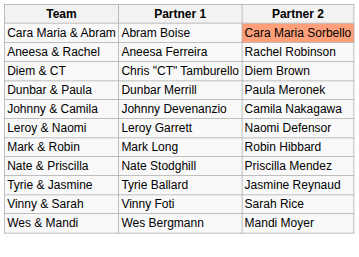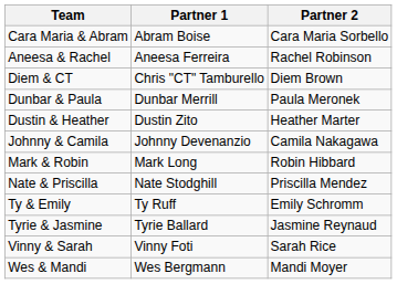Cara Maria & Abram | Partner 2: lightsalmon background -> no background
+ row: Dustin & Heather | Dustin Zito | Heather Marter
- row: Leroy & Naomi | Leroy Garrett | Naomi Defensor
+ row: Ty & Emily | Ty Ruff | Emily Schromm
